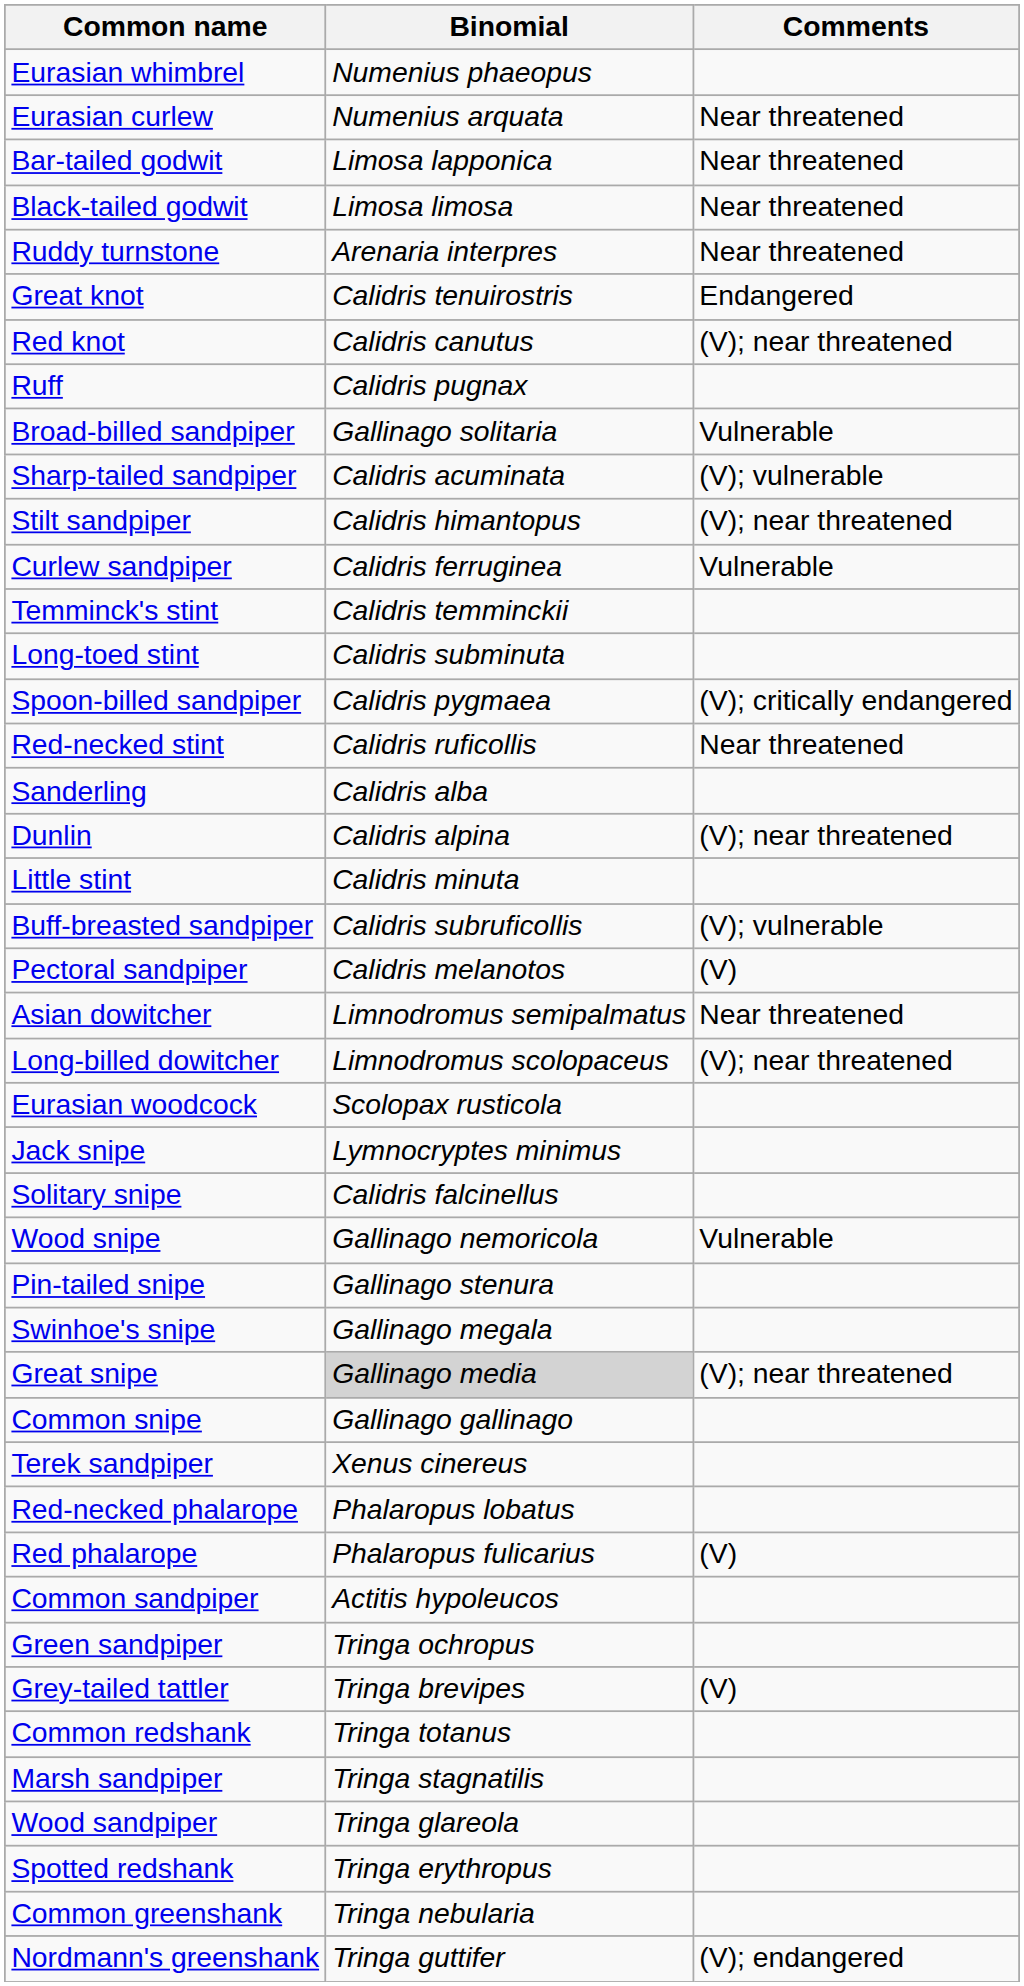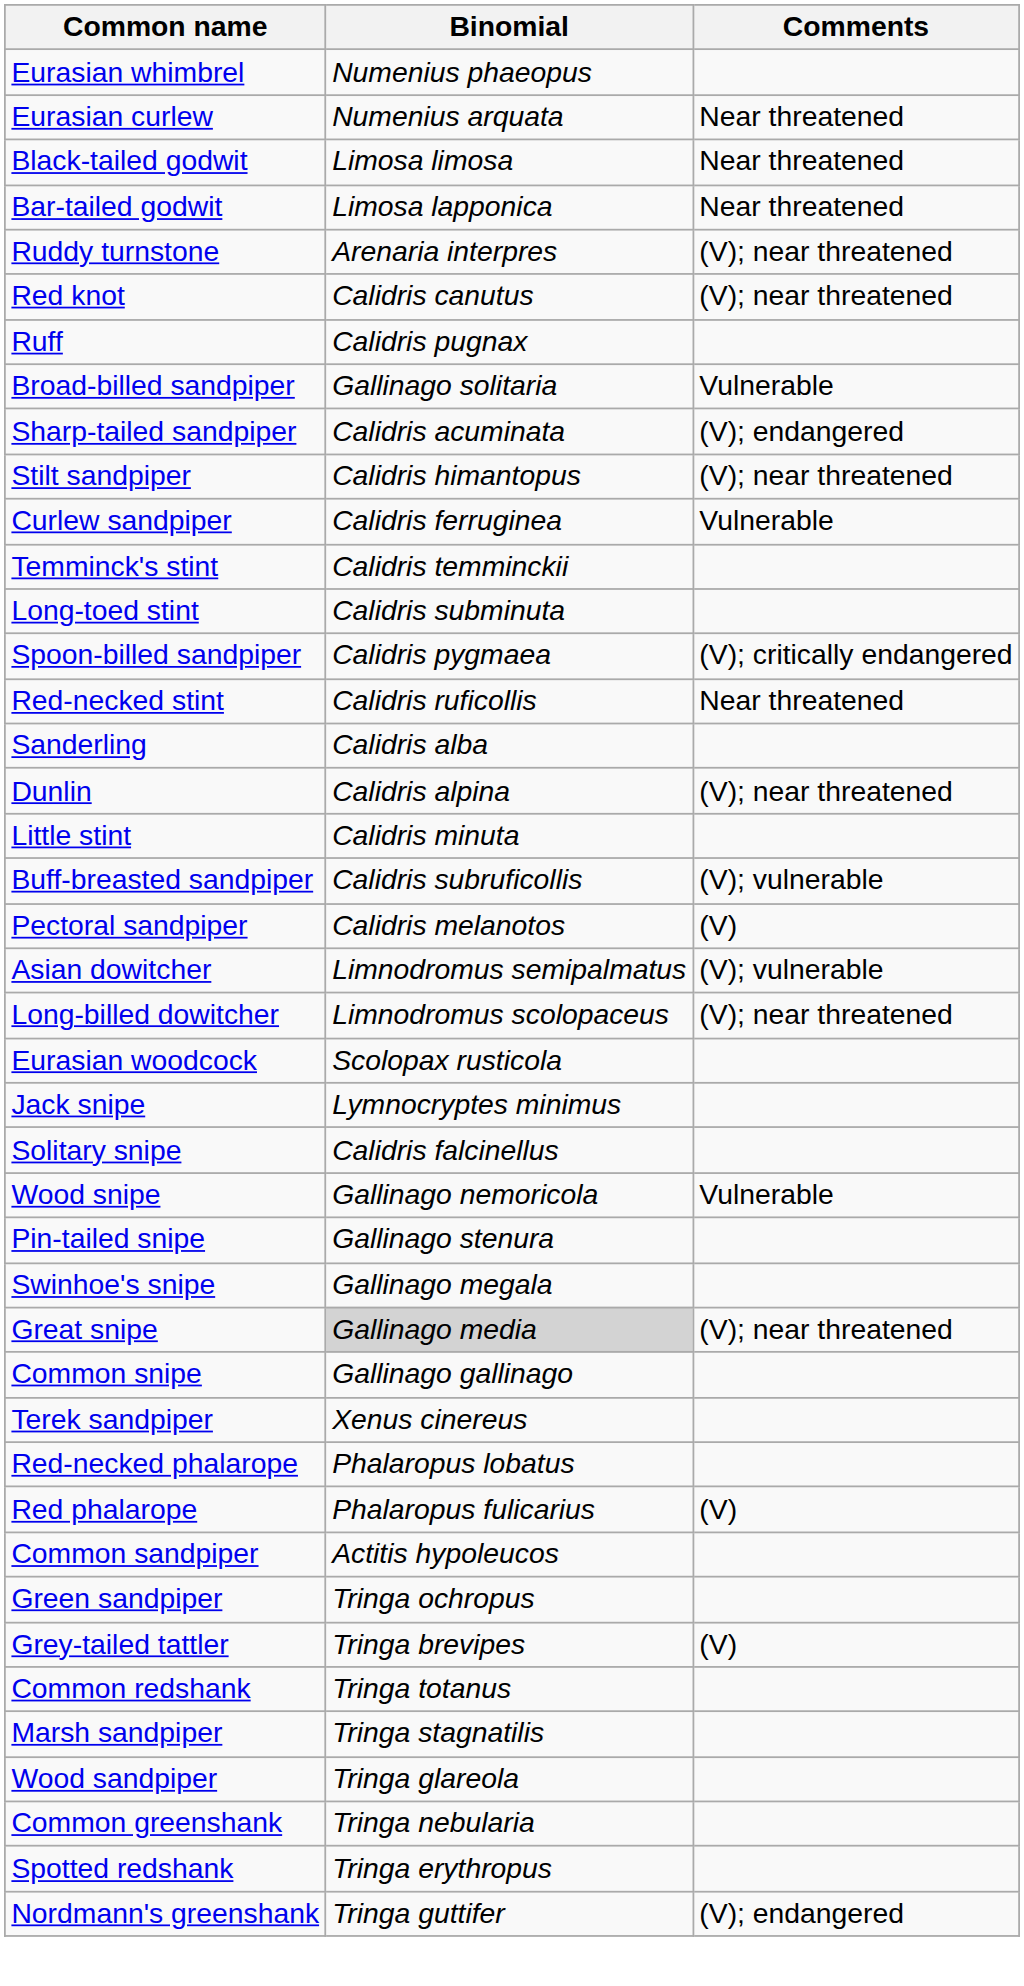rows swapped: Bar-tailed godwit <-> Black-tailed godwit
Ruddy turnstone | Comments: Near threatened -> (V); near threatened
- row: Great knot | Calidris tenuirostris | Endangered
Sharp-tailed sandpiper | Comments: (V); vulnerable -> (V); endangered
Asian dowitcher | Comments: Near threatened -> (V); vulnerable
rows swapped: Spotted redshank <-> Common greenshank
